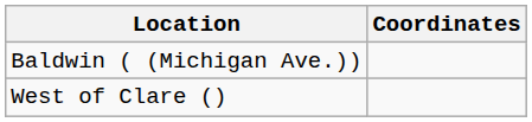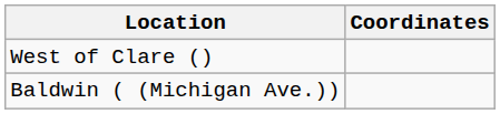rows swapped: West of Clare () <-> Baldwin ( (Michigan Ave.))
